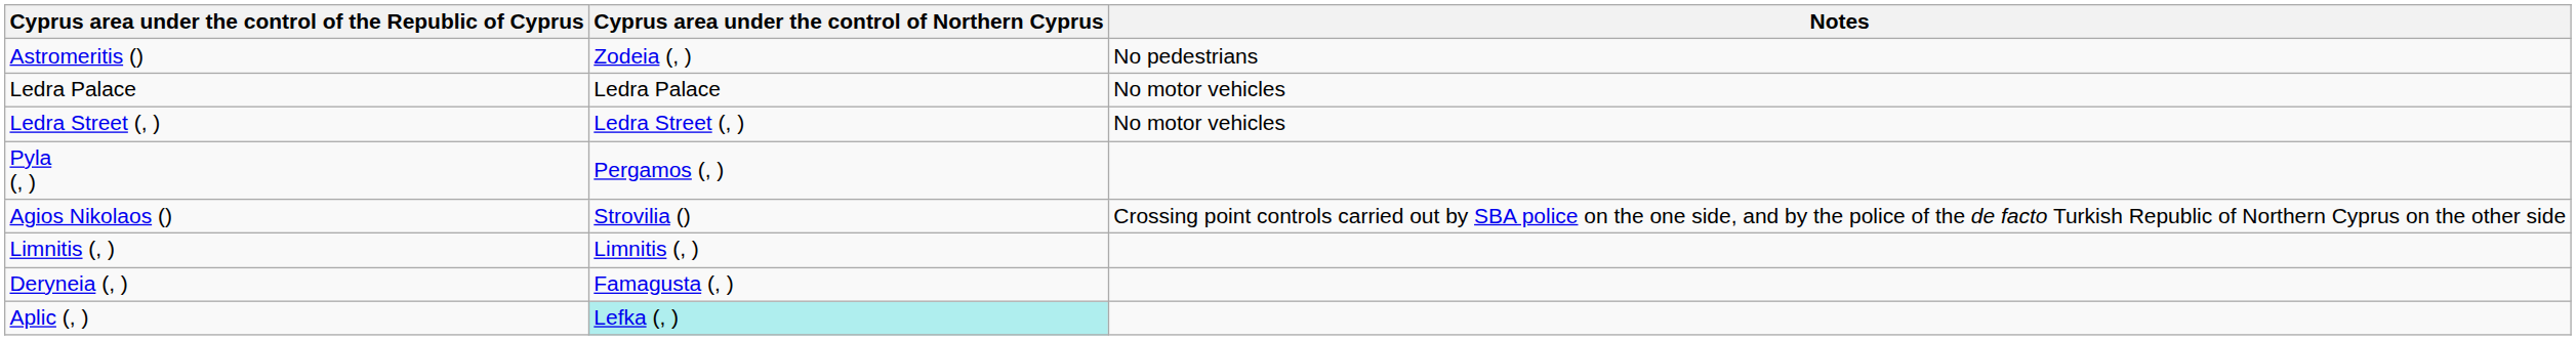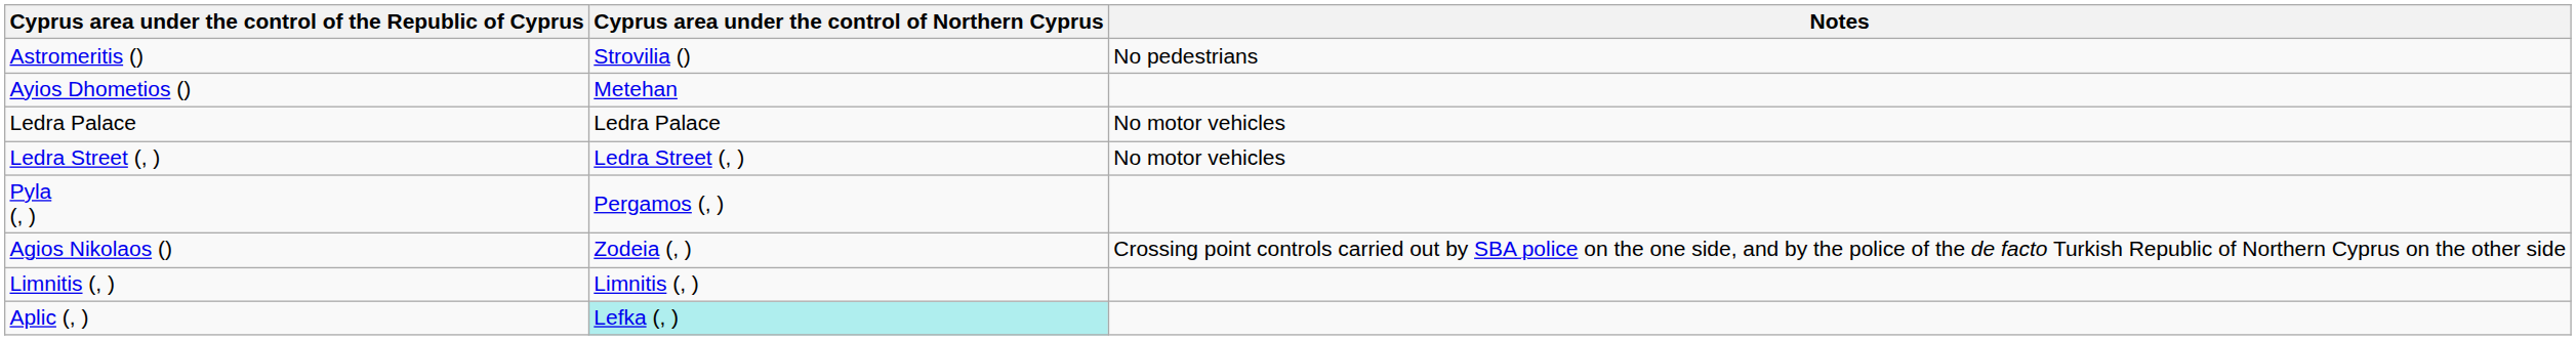Astromeritis () | Cyprus area under the control of Northern Cyprus: Zodeia (, ) -> Strovilia ()
+ row: Ayios Dhometios () | Metehan
Agios Nikolaos () | Cyprus area under the control of Northern Cyprus: Strovilia () -> Zodeia (, )
- row: Deryneia (, ) | Famagusta (, )
